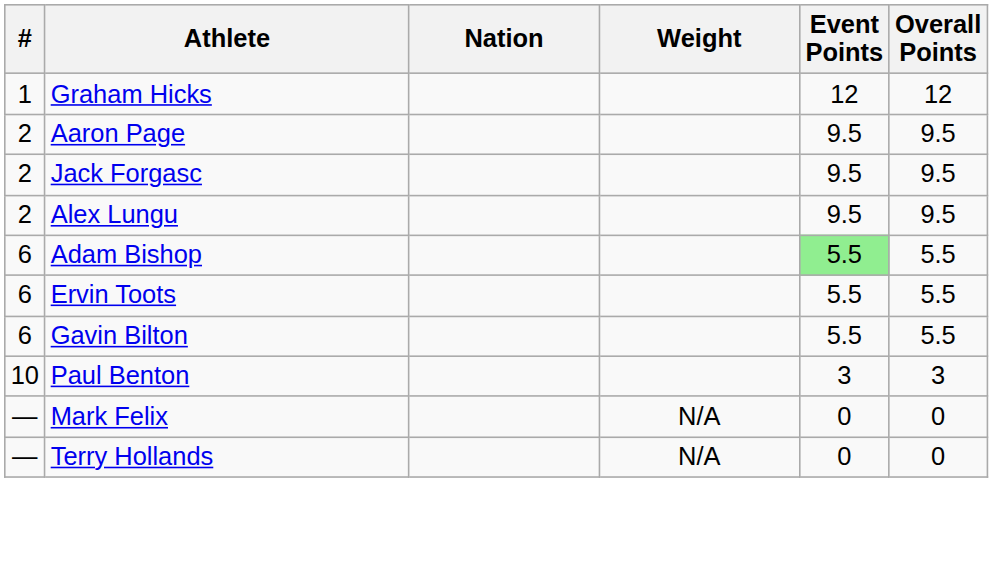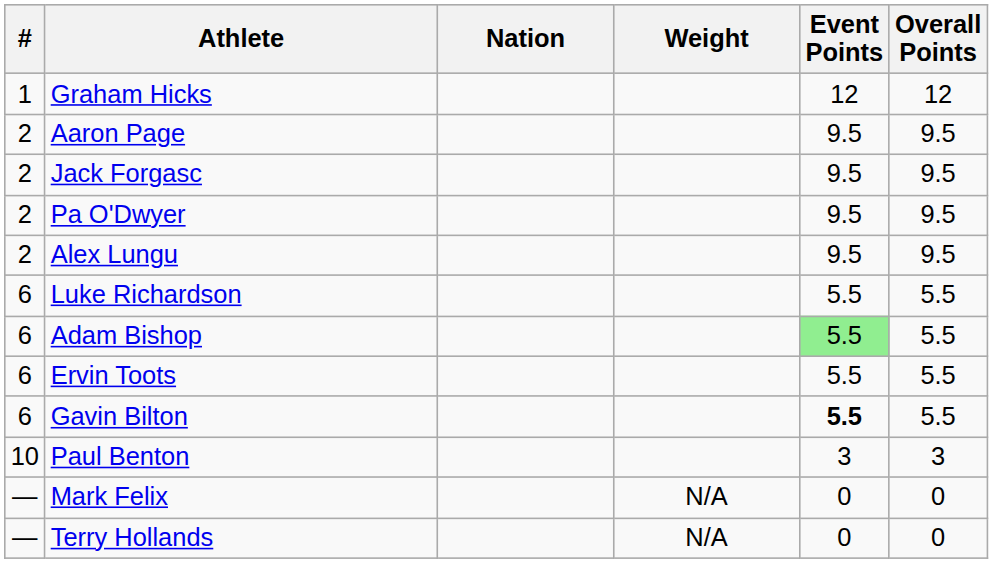+ row: 2 | Pa O'Dwyer | 9.5 | 9.5
+ row: 6 | Luke Richardson | 5.5 | 5.5
Gavin Bilton | Event Points: normal -> bold
